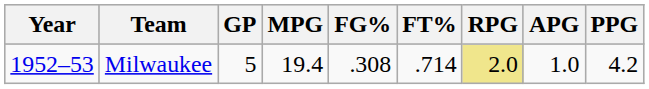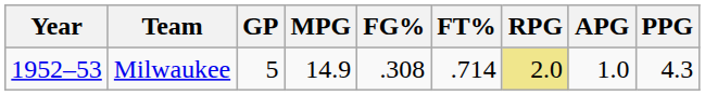Milwaukee | MPG: 19.4 -> 14.9
Milwaukee | PPG: 4.2 -> 4.3
